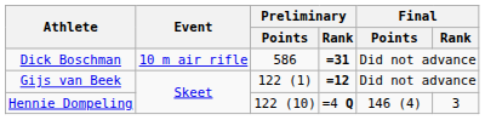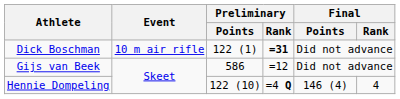Dick Boschman | Preliminary / Points: 586 -> 122 (1)
Gijs van Beek | Preliminary / Points: 122 (1) -> 586
Gijs van Beek | Preliminary / Rank: bold -> normal
Hennie Dompeling | Final / Rank: 3 -> 4
